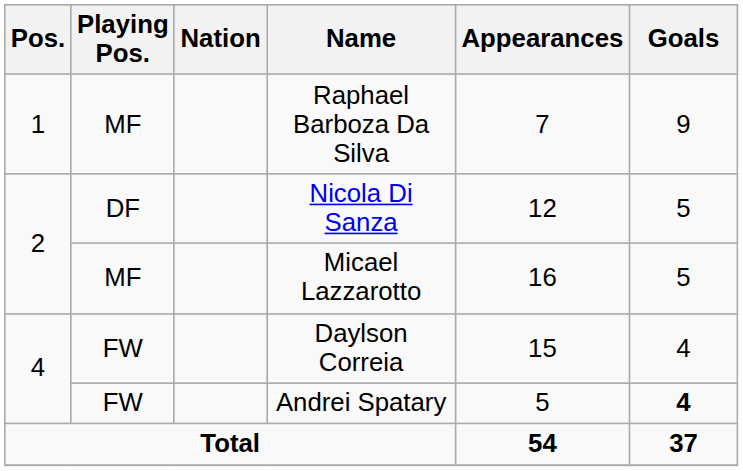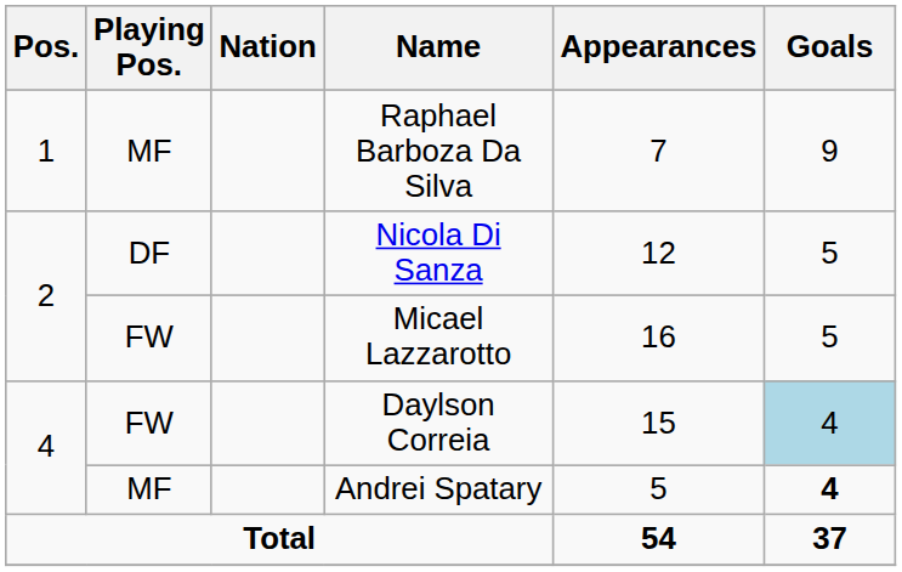Micael Lazzarotto | Playing Pos.: MF -> FW
Daylson Correia | Goals: no background -> lightblue background
Andrei Spatary | Playing Pos.: FW -> MF
